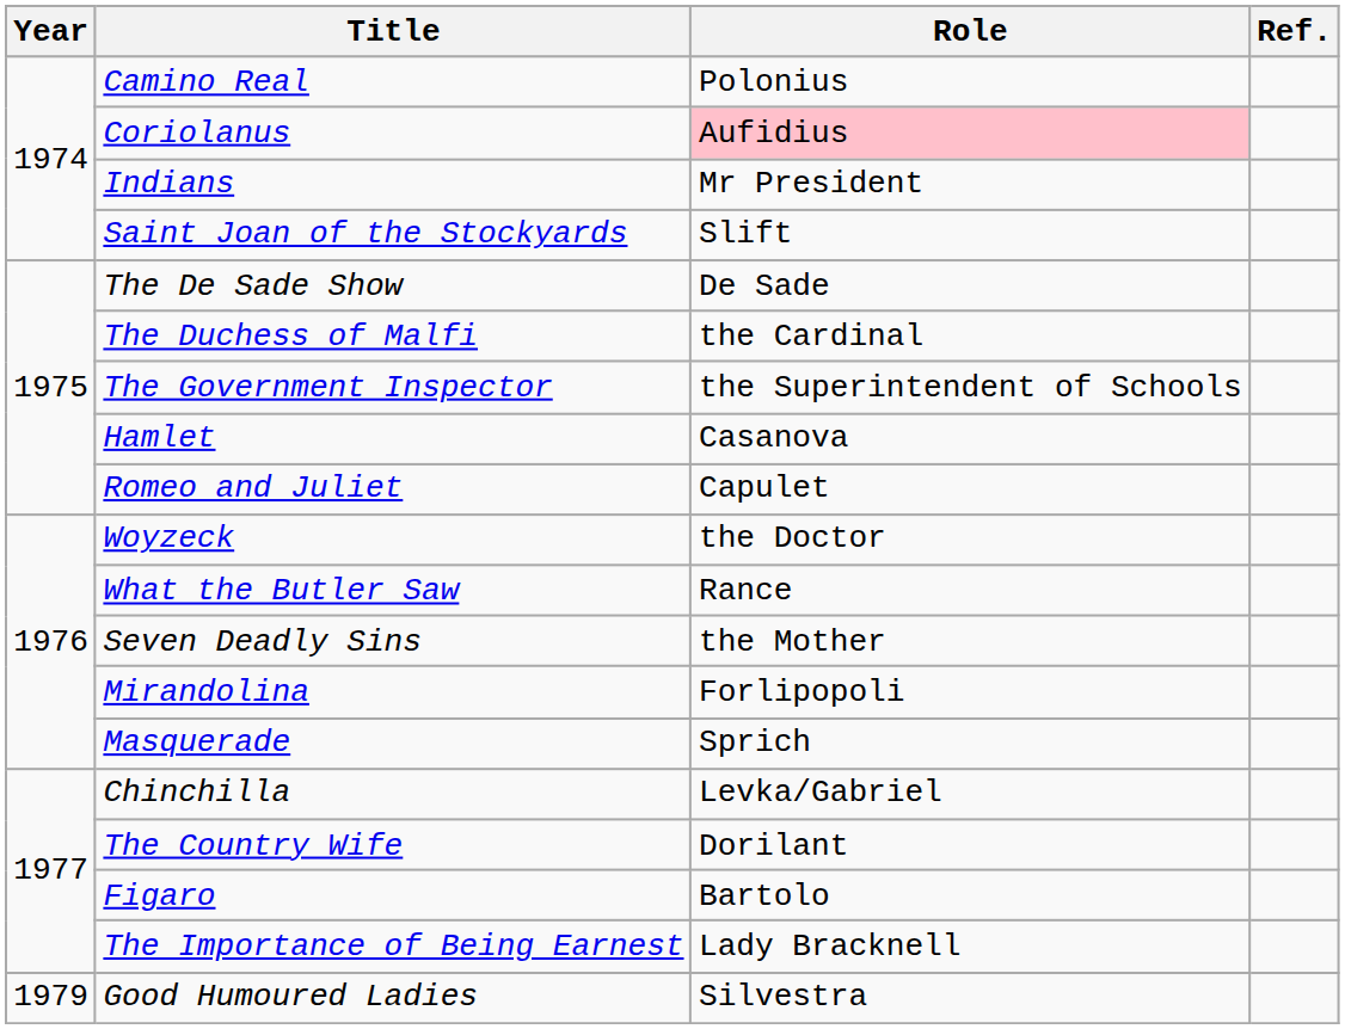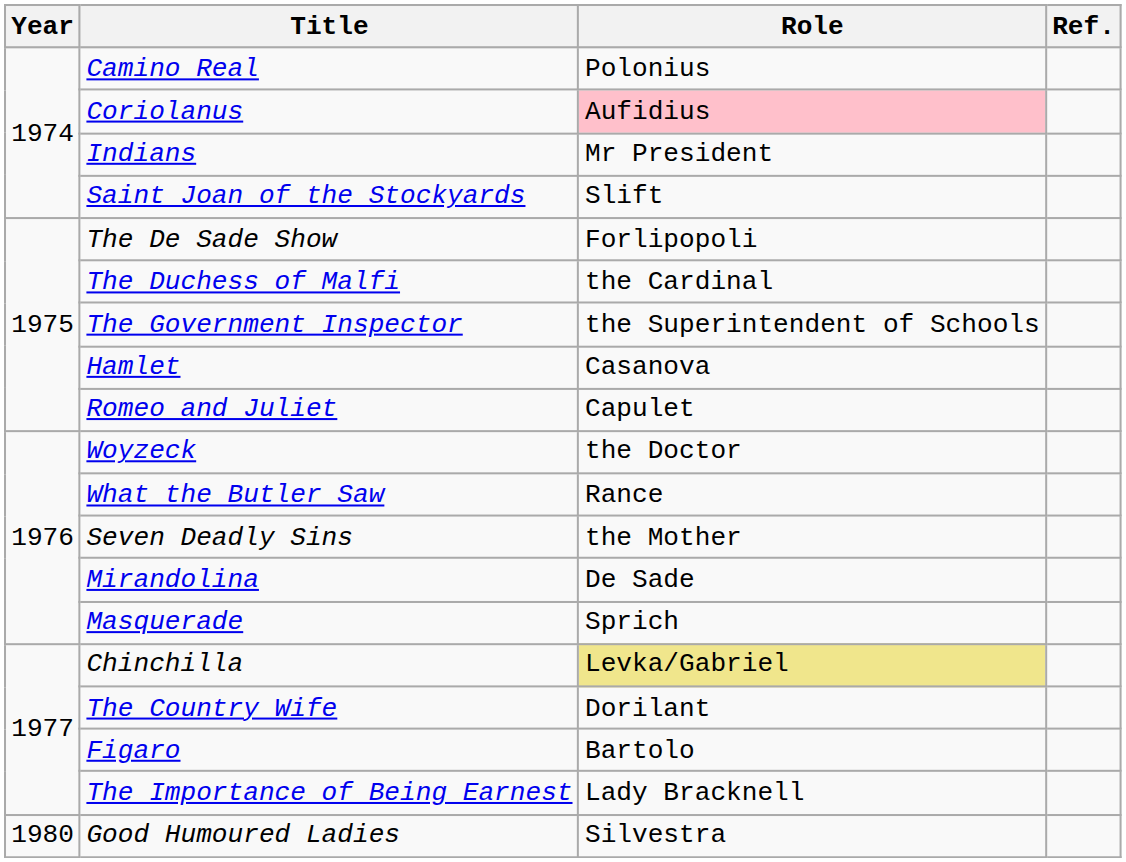The De Sade Show | Role: De Sade -> Forlipopoli
Mirandolina | Role: Forlipopoli -> De Sade
Chinchilla | Role: no background -> khaki background
Good Humoured Ladies | Year: 1979 -> 1980
